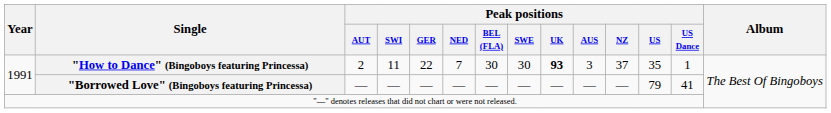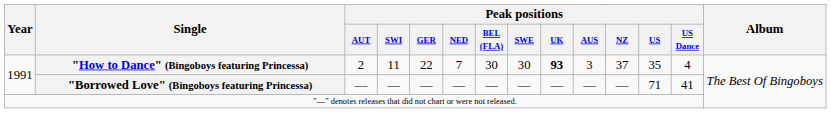"How to Dance" (Bingoboys featuring Princessa) | Peak positions / US Dance: 1 -> 4
"Borrowed Love" (Bingoboys featuring Princessa) | Peak positions / US: 79 -> 71
